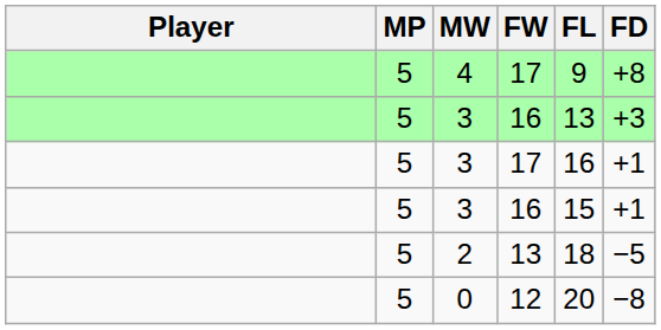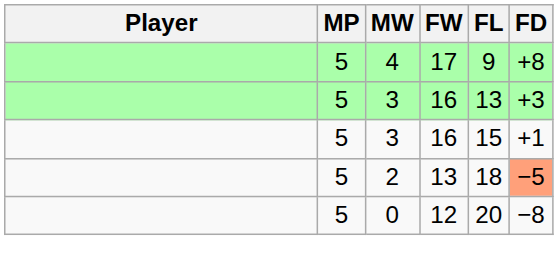- row: 5 | 3 | 17 | 16 | +1
2 | FD: no background -> lightsalmon background
